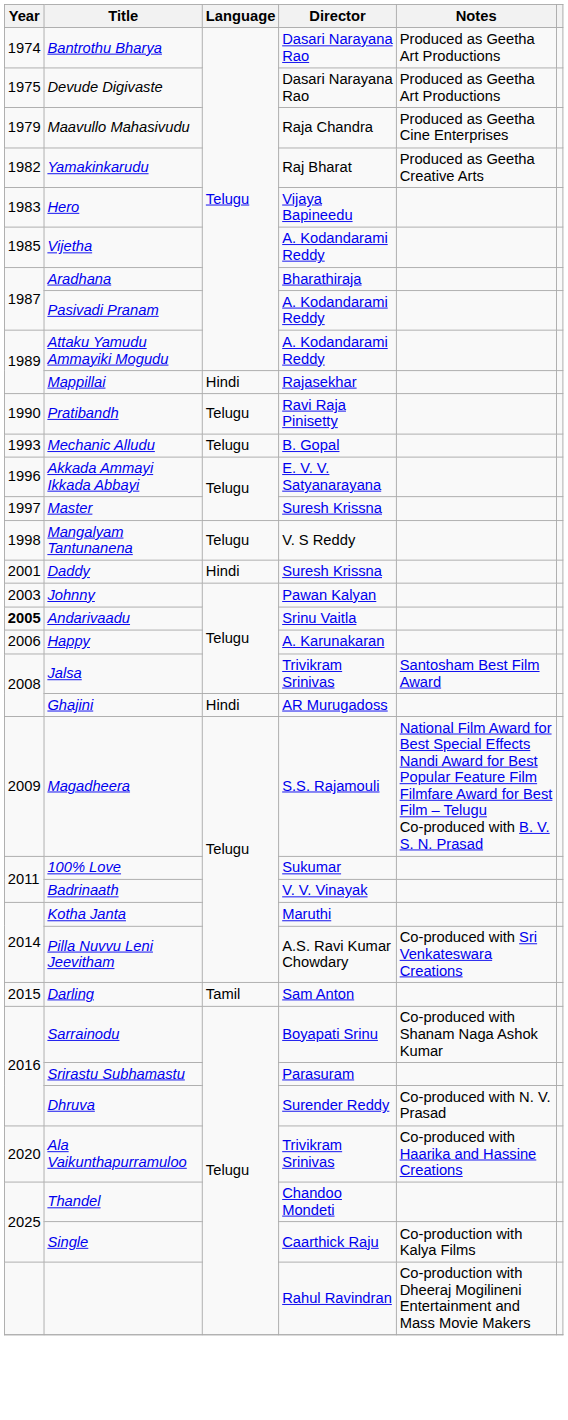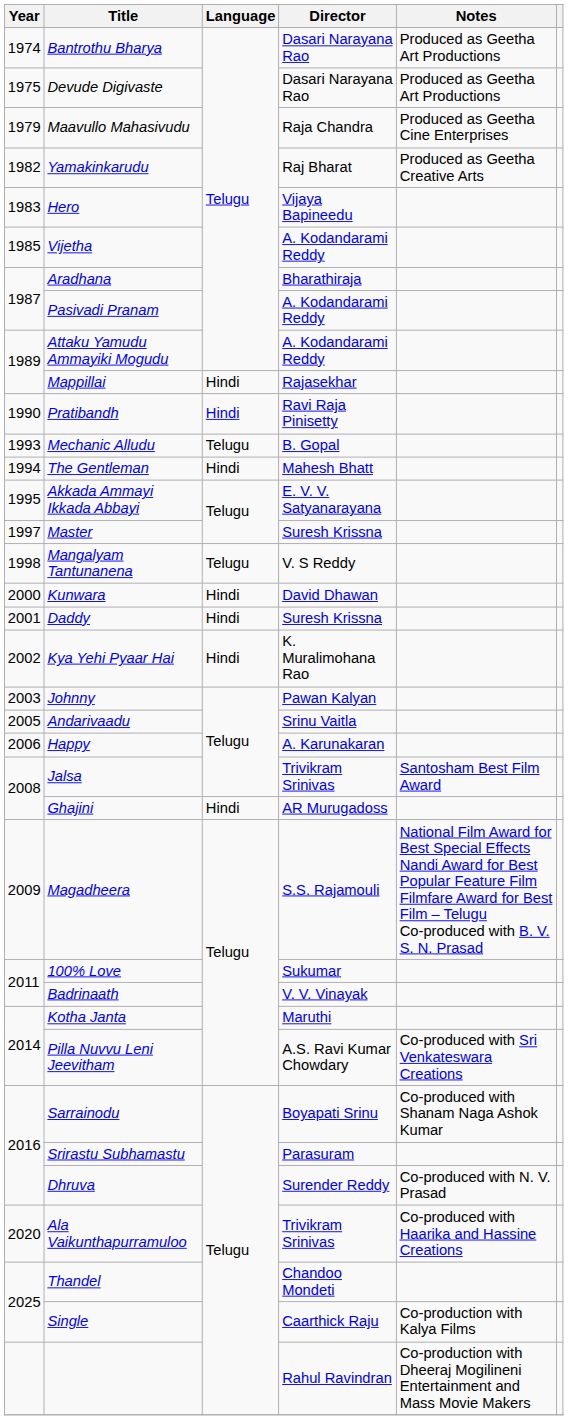Pratibandh | Language: Telugu -> Hindi
+ row: 1994 | The Gentleman | Hindi | Mahesh Bhatt
Akkada Ammayi Ikkada Abbayi | Year: 1996 -> 1995
+ row: 2000 | Kunwara | Hindi | David Dhawan
+ row: 2002 | Kya Yehi Pyaar Hai | Hindi | K. Muralimohana Rao
Andarivaadu | Year: bold -> normal
- row: 2015 | Darling | Tamil | Sam Anton
